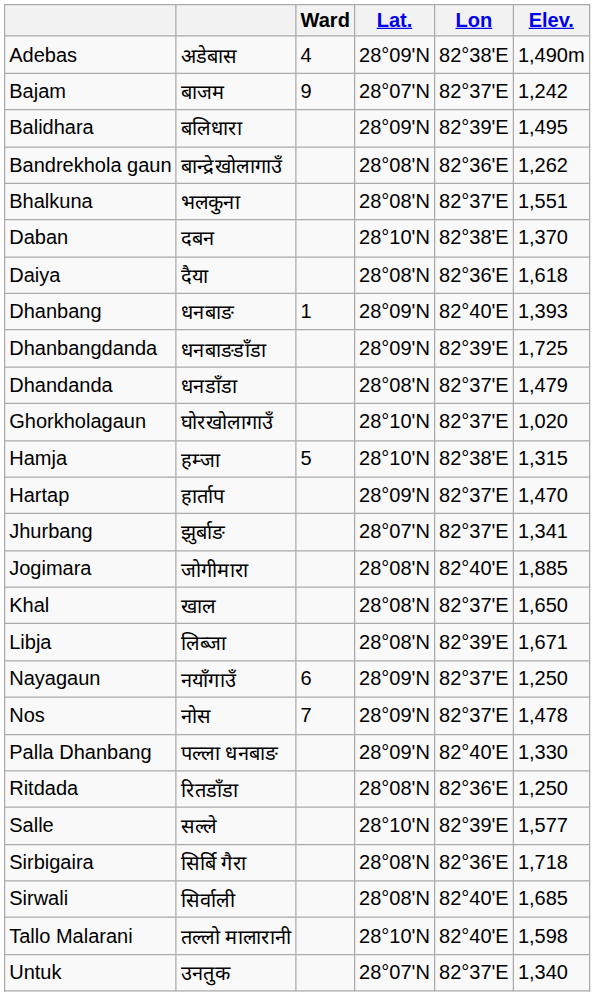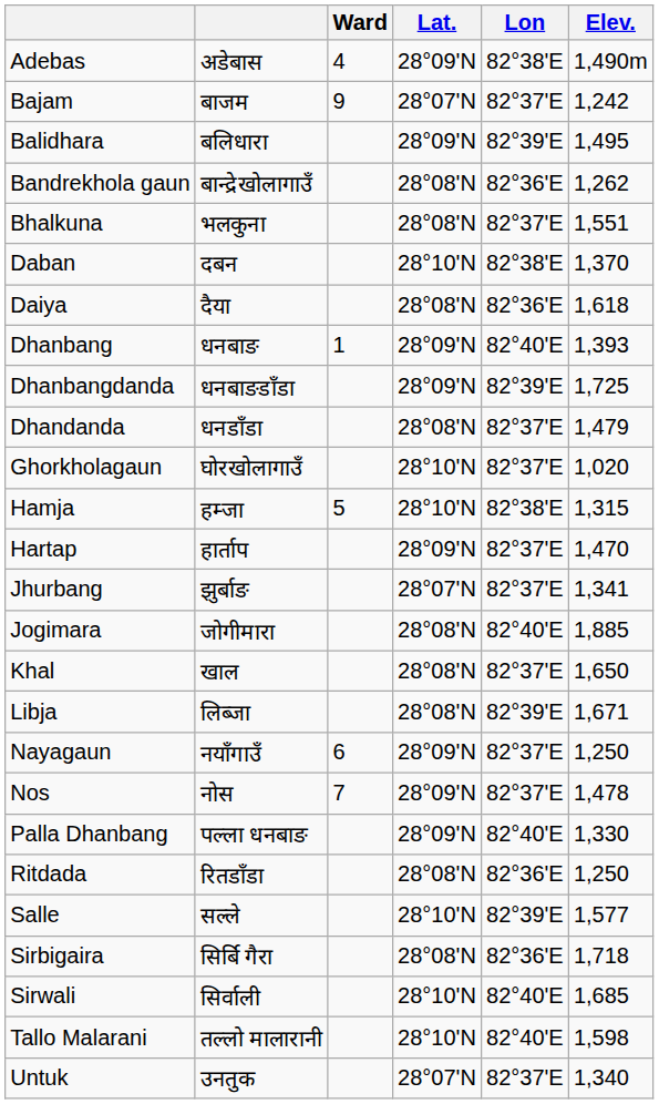Sirwali | Lat.: 28°08'N -> 28°10'N
